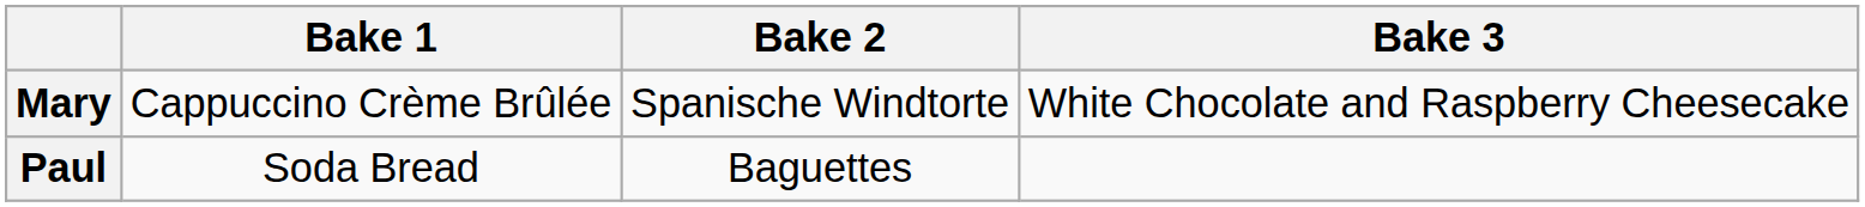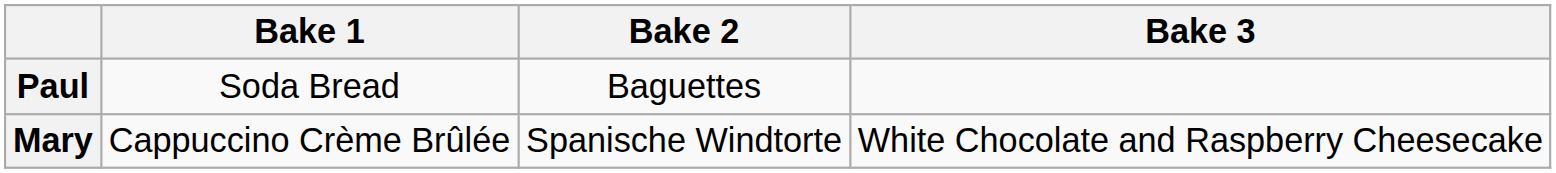rows swapped: Mary <-> Paul
